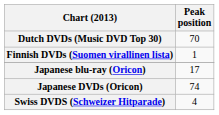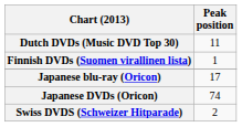Dutch DVDs (Music DVD Top 30) | Peak position: 70 -> 11
Swiss DVDS (Schweizer Hitparade) | Peak position: 4 -> 2
